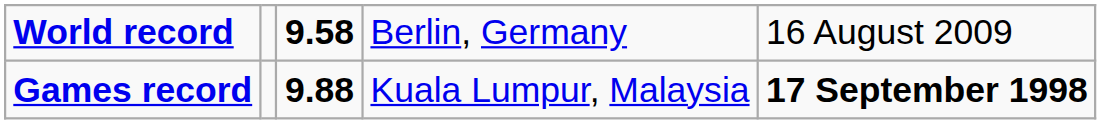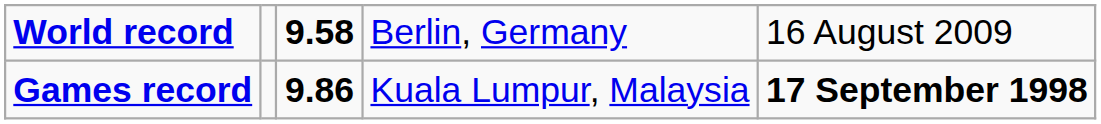Games record | column 3: 9.88 -> 9.86
